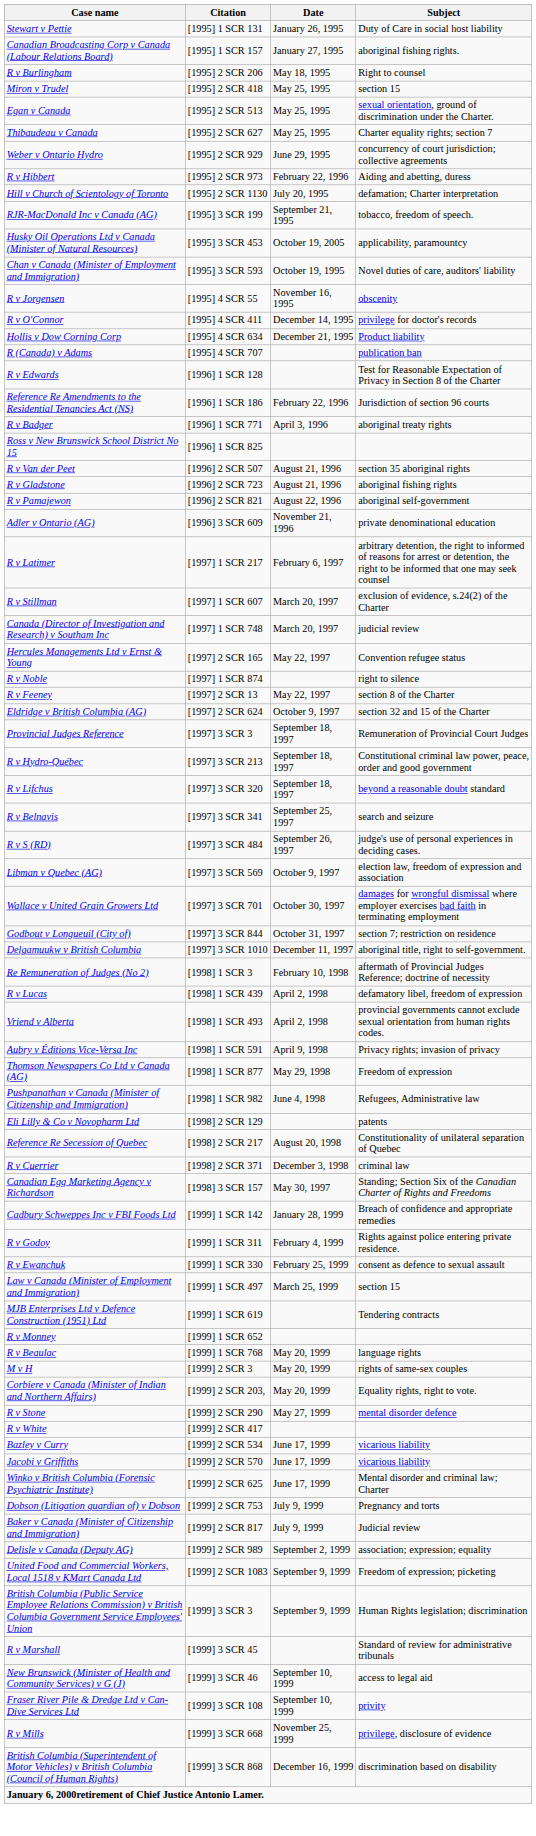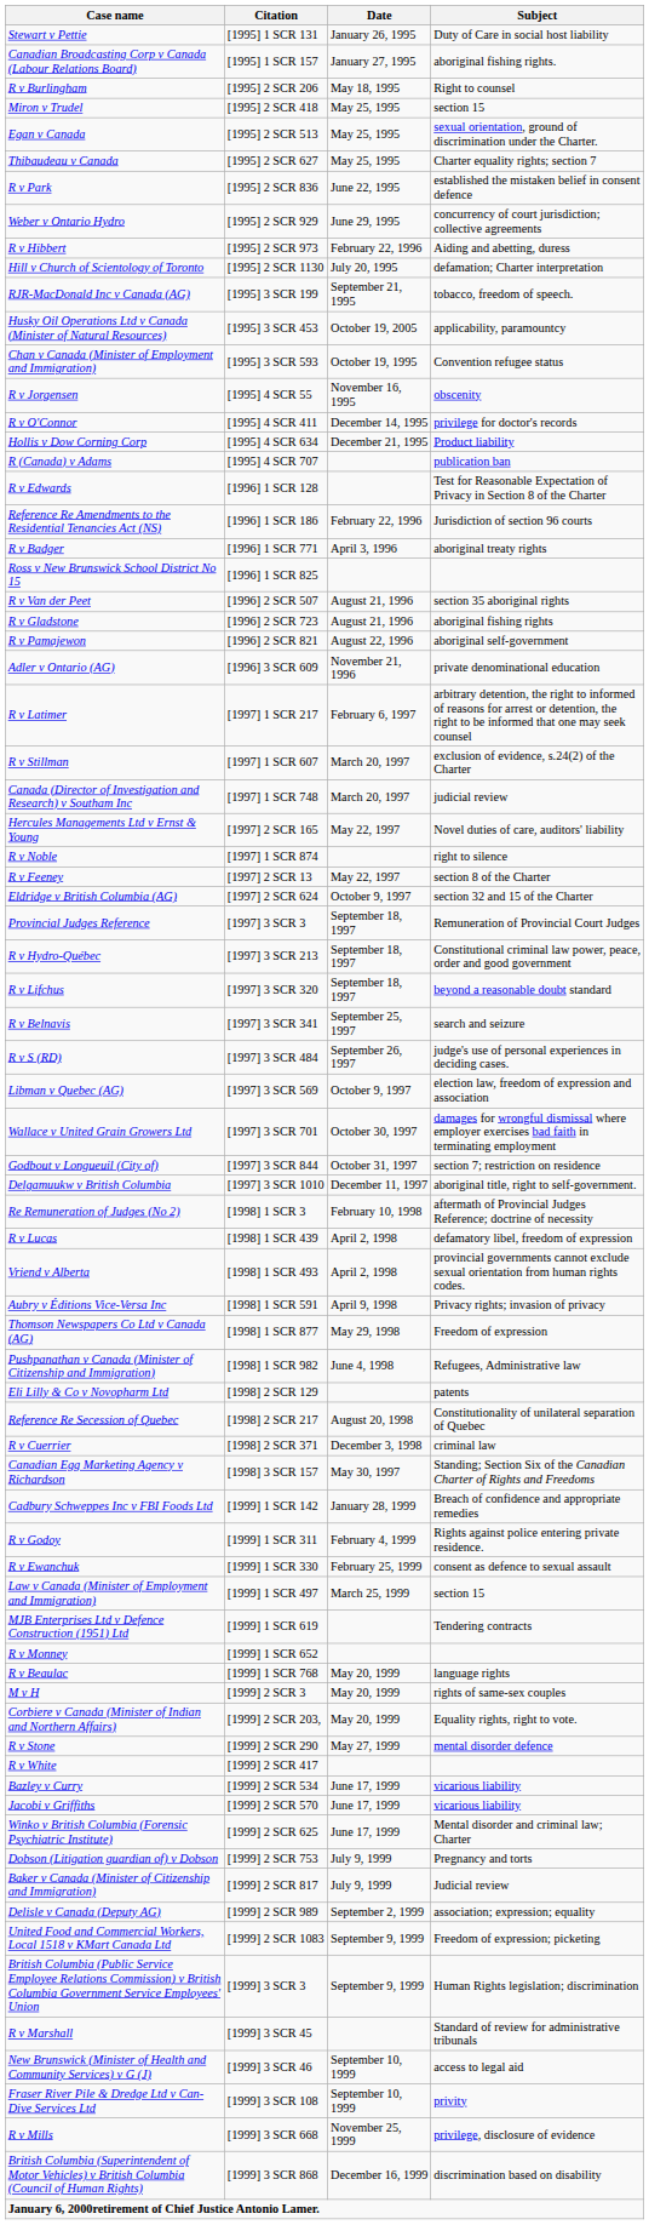+ row: R v Park | [1995] 2 SCR 836 | June 22, 1995 | established the mistaken belief in consent defence
Chan v Canada (Minister of Employment and Immigration) | Subject: Novel duties of care, auditors' liability -> Convention refugee status
Hercules Managements Ltd v Ernst & Young | Subject: Convention refugee status -> Novel duties of care, auditors' liability
